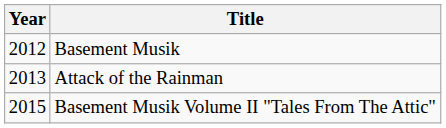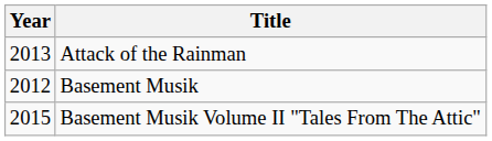rows swapped: Basement Musik <-> Attack of the Rainman
